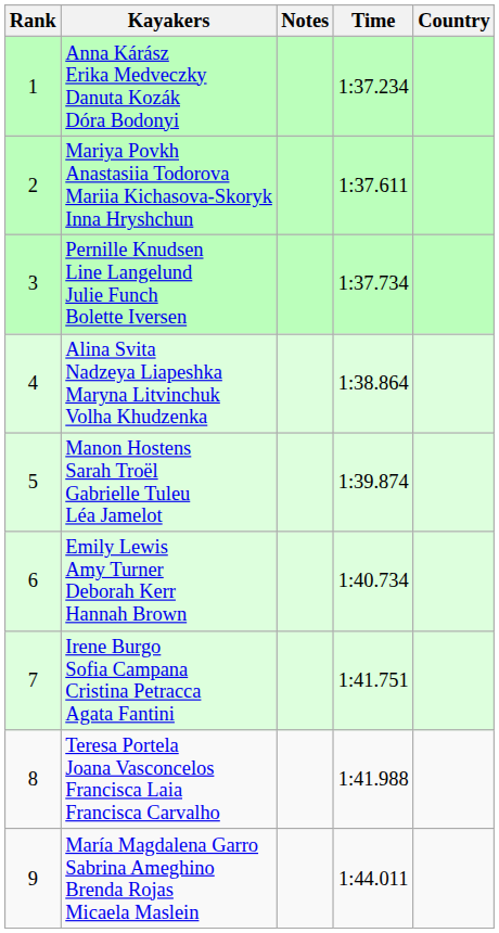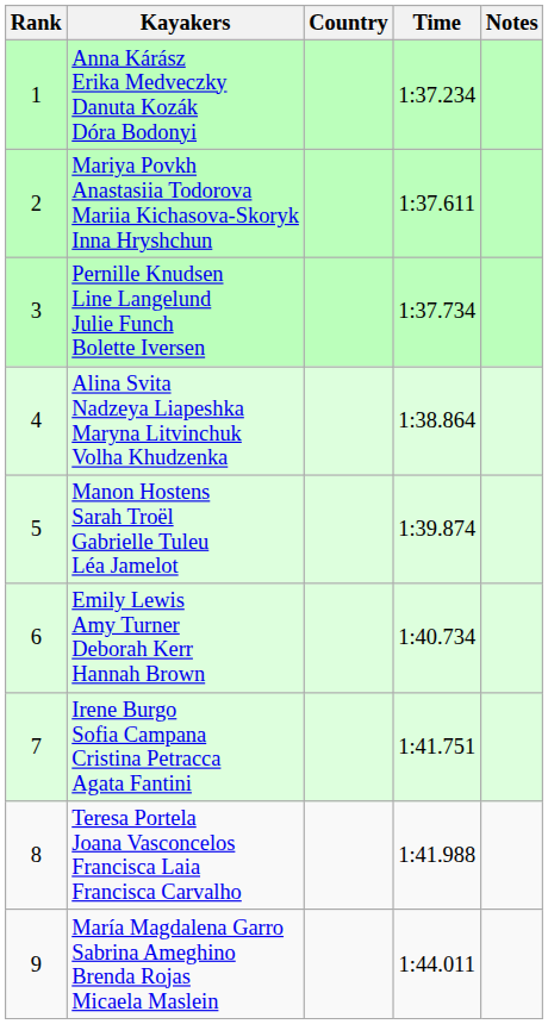columns swapped: Country <-> Notes
